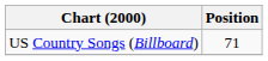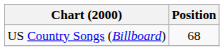US Country Songs (Billboard) | Position: 71 -> 68
